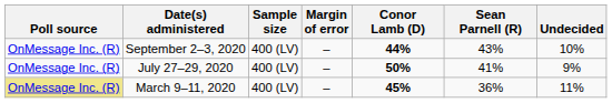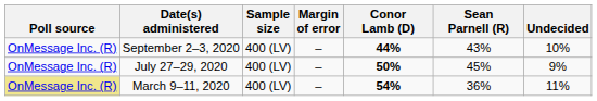July 27–29, 2020 | Sean Parnell (R): 41% -> 45%
March 9–11, 2020 | Conor Lamb (D): 45% -> 54%
